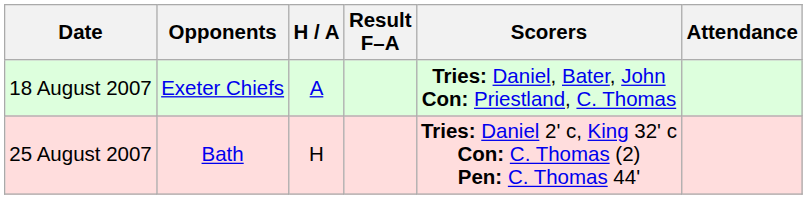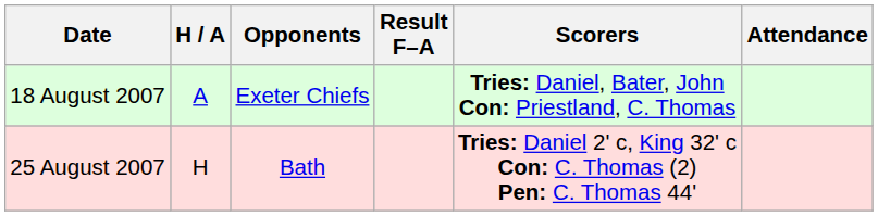columns swapped: Opponents <-> H / A
